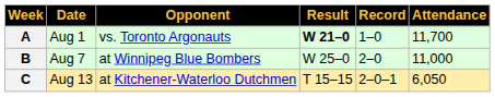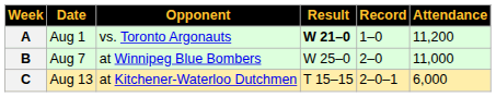A | Attendance: 11,700 -> 11,200
C | Attendance: 6,050 -> 6,000
